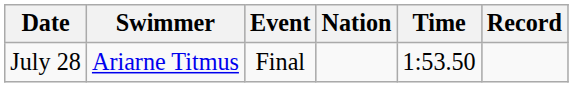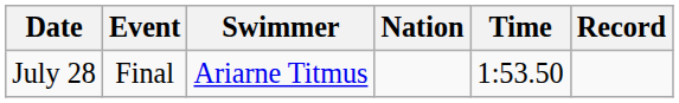columns swapped: Event <-> Swimmer
